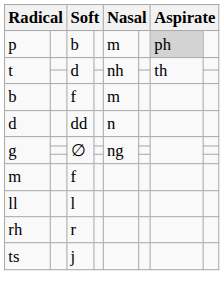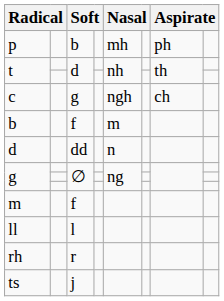p | column 5: m -> mh
p | column 7: lightgrey background -> no background
+ row: c | g | ngh | ch
